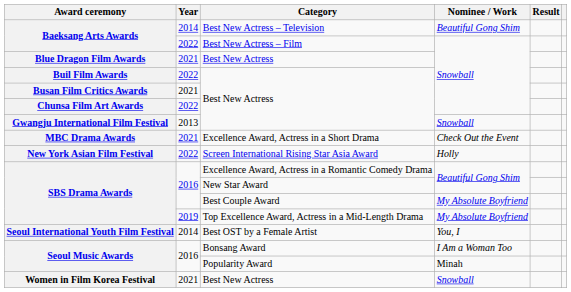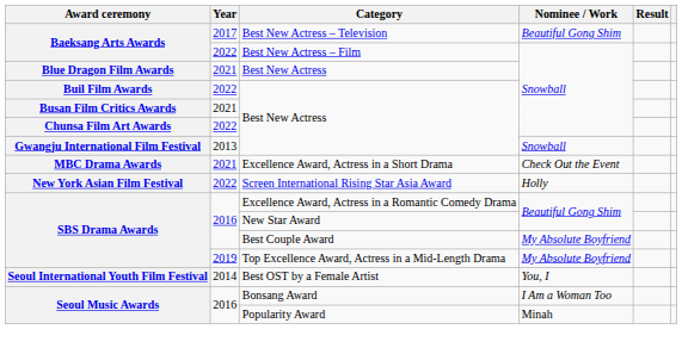Baeksang Arts Awards / Best New Actress – Television | Year: 2014 -> 2017
- row: Women in Film Korea Festival | 2021 | Best New Actress | Snowball
